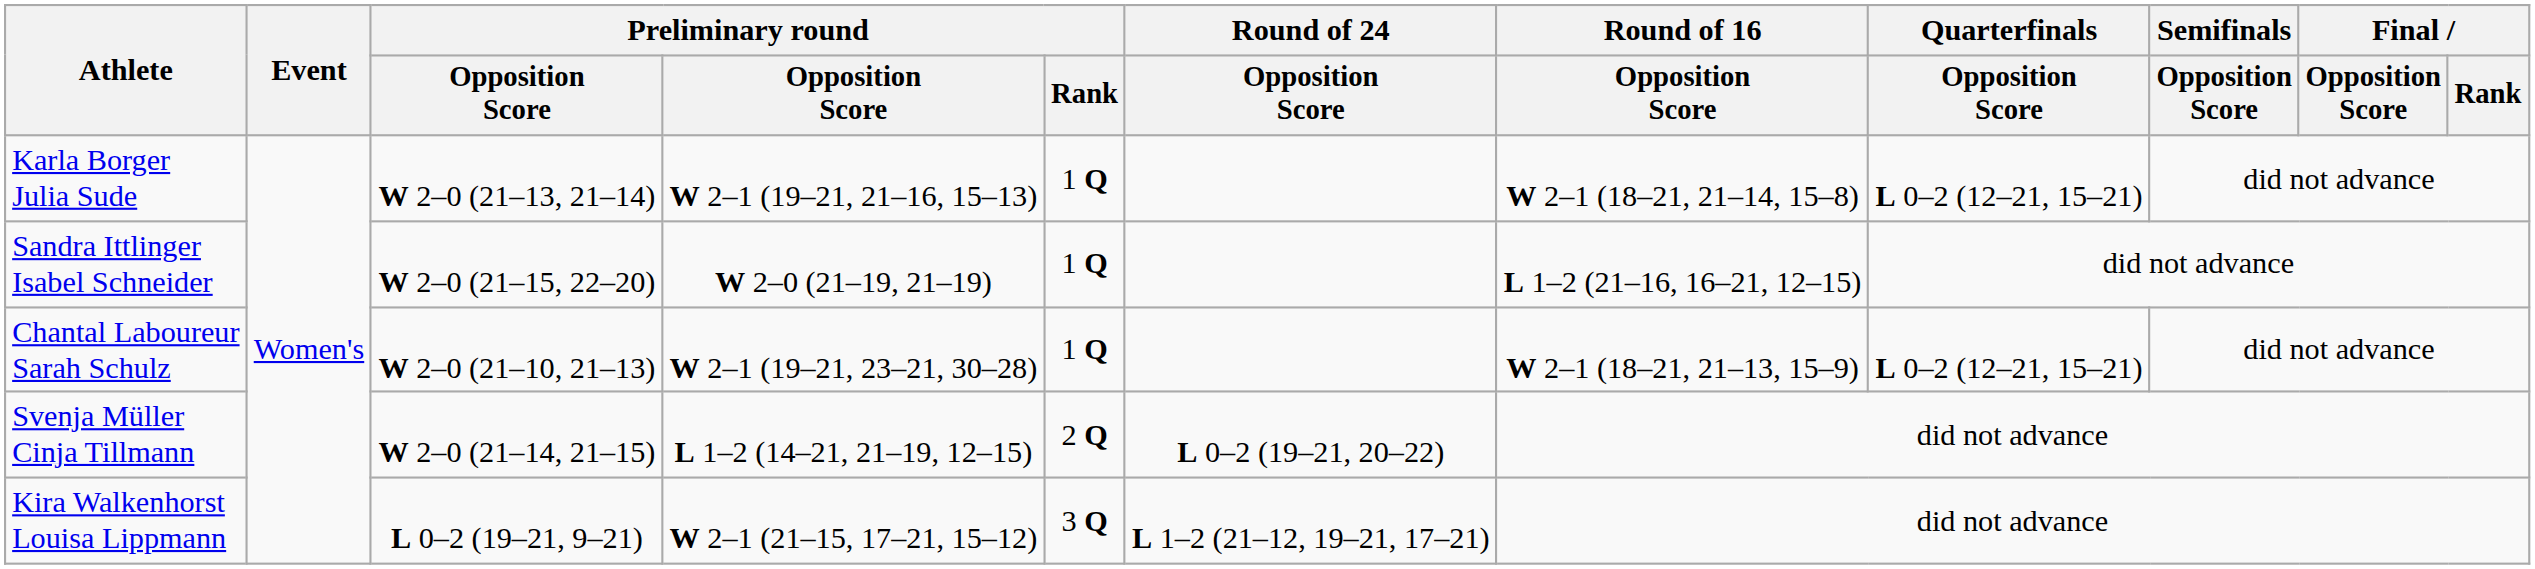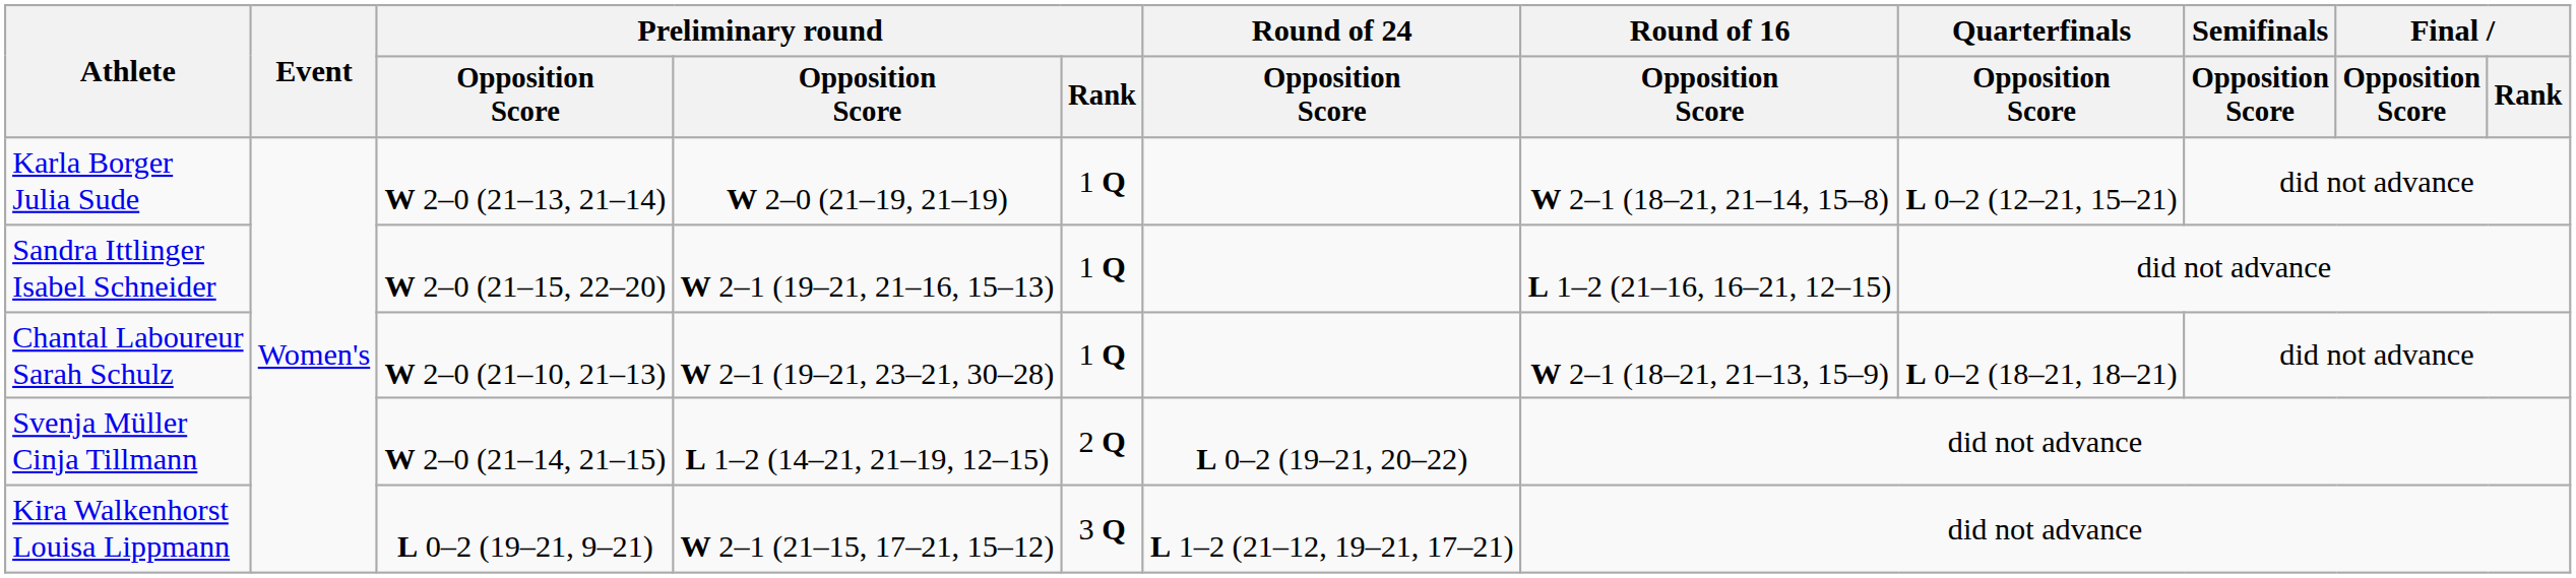Karla Borger Julia Sude | column 4: W 2–1 (19–21, 21–16, 15–13) -> W 2–0 (21–19, 21–19)
Sandra Ittlinger Isabel Schneider | column 4: W 2–0 (21–19, 21–19) -> W 2–1 (19–21, 21–16, 15–13)
Chantal Laboureur Sarah Schulz | Quarterfinals / Opposition Score: L 0–2 (12–21, 15–21) -> L 0–2 (18–21, 18–21)
